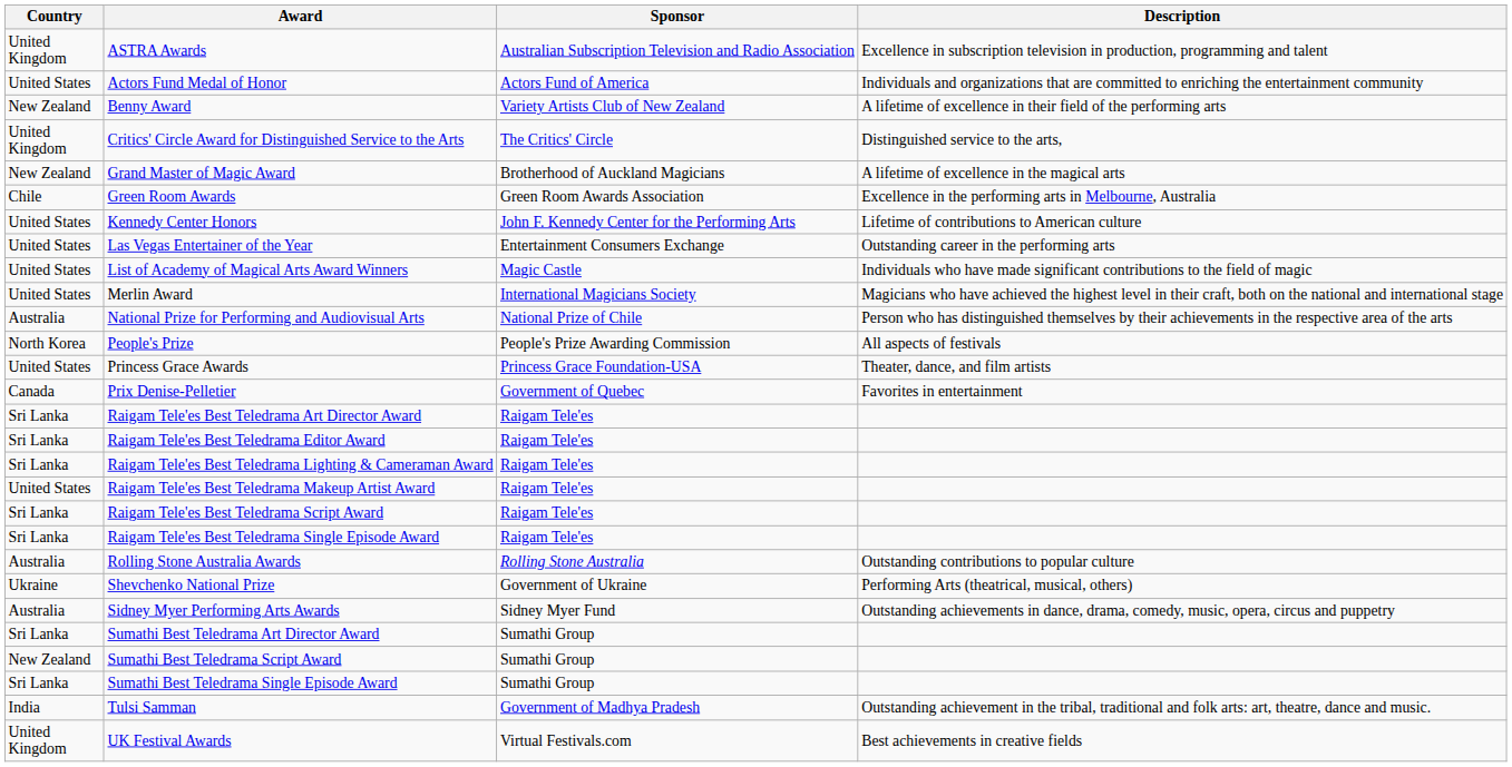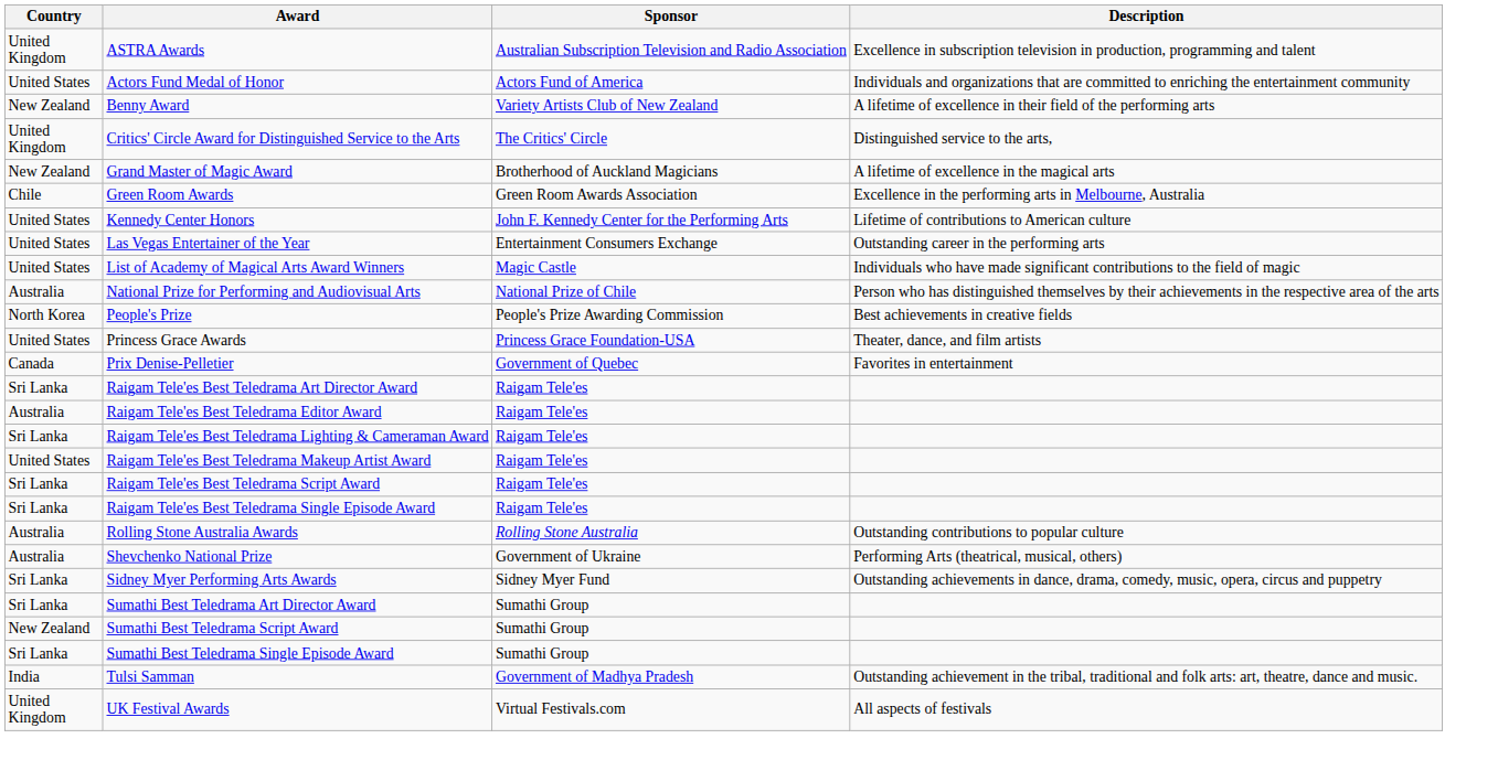- row: United States | Merlin Award | International Magicians Society | Magicians who have achieved the highest level in their craft, both on the national and international stage
People's Prize | Description: All aspects of festivals -> Best achievements in creative fields
Raigam Tele'es Best Teledrama Editor Award | Country: Sri Lanka -> Australia
Shevchenko National Prize | Country: Ukraine -> Australia
Sidney Myer Performing Arts Awards | Country: Australia -> Sri Lanka
UK Festival Awards | Description: Best achievements in creative fields -> All aspects of festivals
